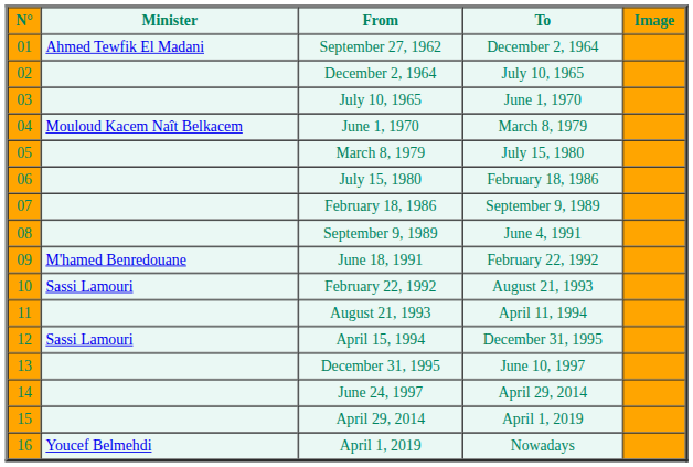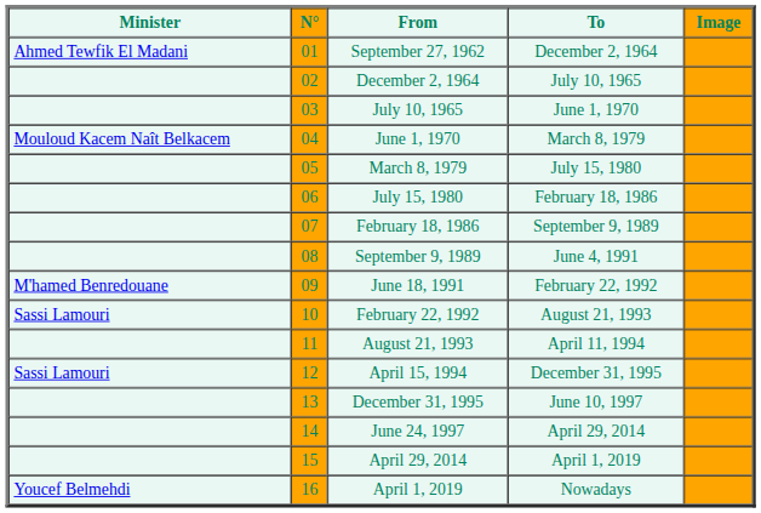columns swapped: N° <-> Minister
